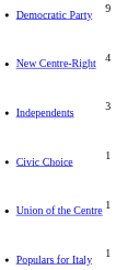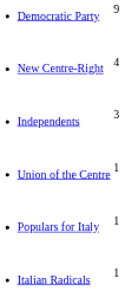- row: Civic Choice | 1
+ row: Italian Radicals | 1
